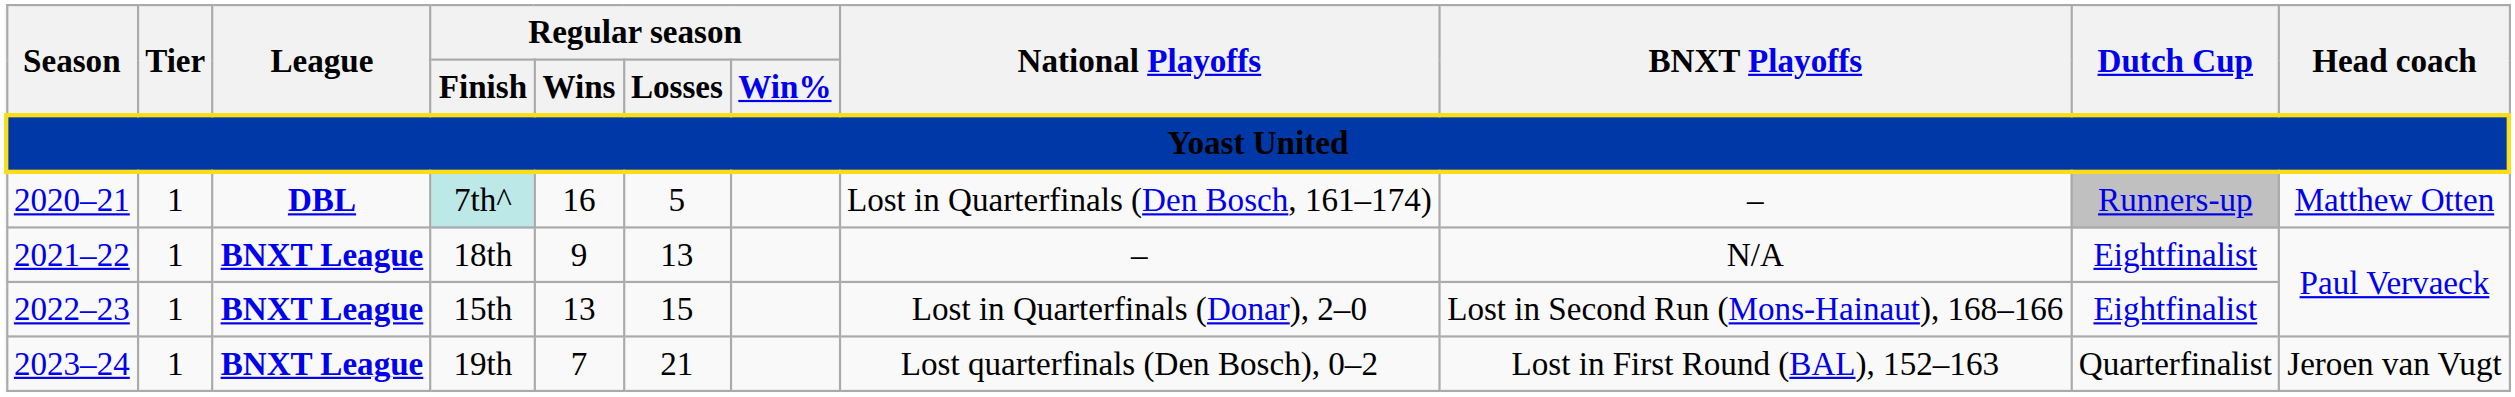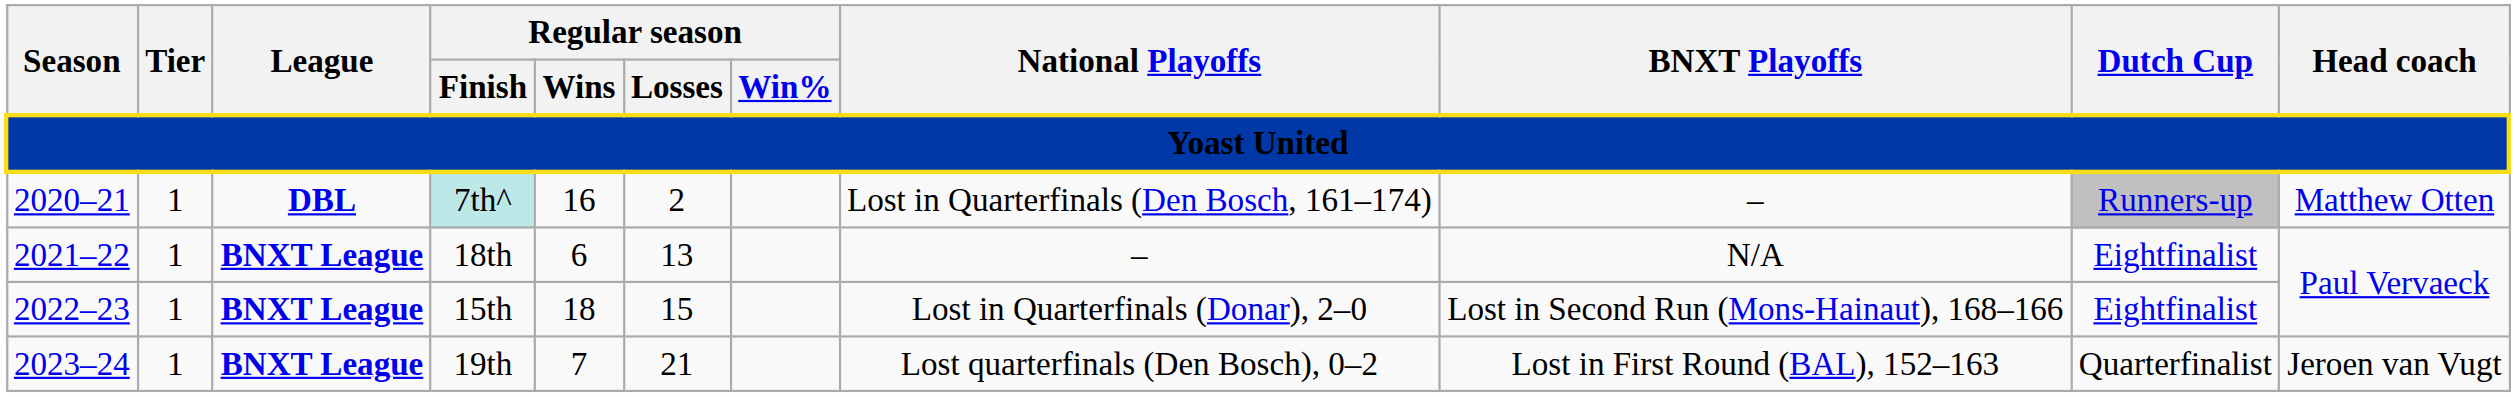7th^ | Regular season / Losses: 5 -> 2
18th | Regular season / Wins: 9 -> 6
15th | Regular season / Wins: 13 -> 18
